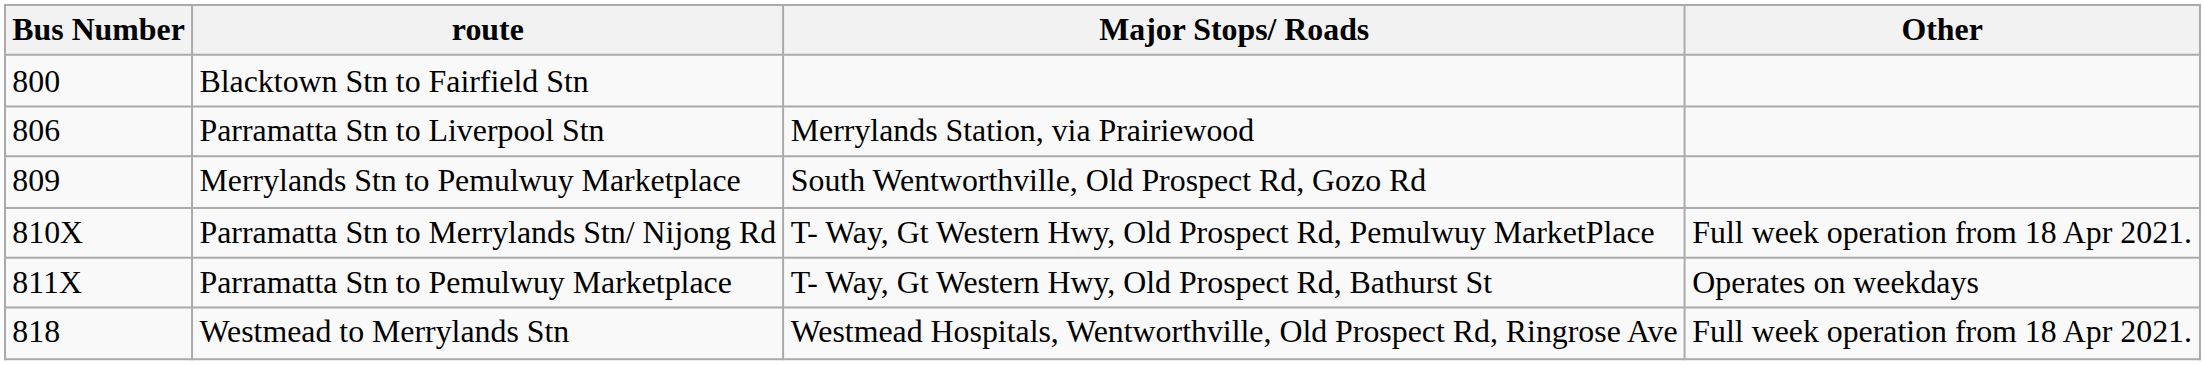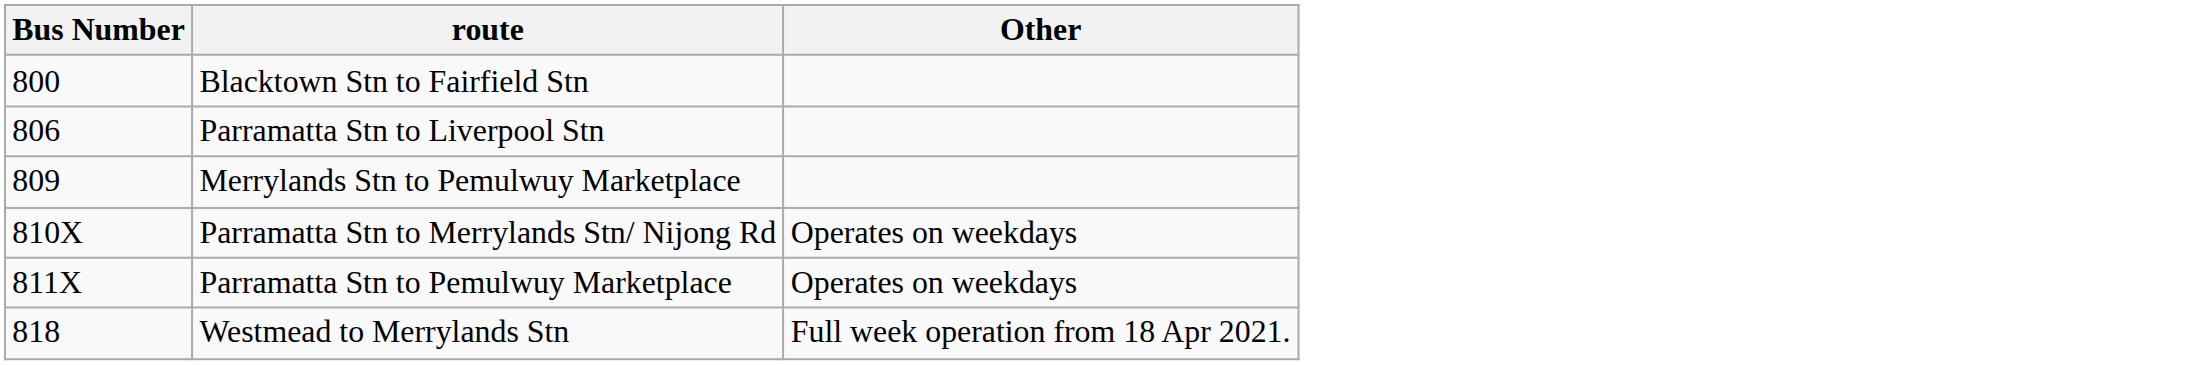- column: Major Stops/ Roads | Merrylands Station, via Prairiewood | South Wentworthville, Old Prospect Rd, Gozo Rd | T- Way, Gt Western Hwy, Old Prospect Rd, Pemulwuy MarketPlace | T- Way, Gt Western Hwy, Old Prospect Rd, Bathurst St | Westmead Hospitals, Wentworthville, Old Prospect Rd, Ringrose Ave
Parramatta Stn to Merrylands Stn/ Nijong Rd | Other: Full week operation from 18 Apr 2021. -> Operates on weekdays
